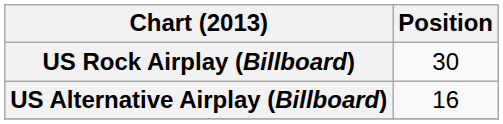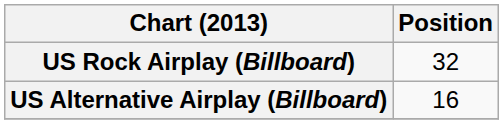US Rock Airplay (Billboard) | Position: 30 -> 32
